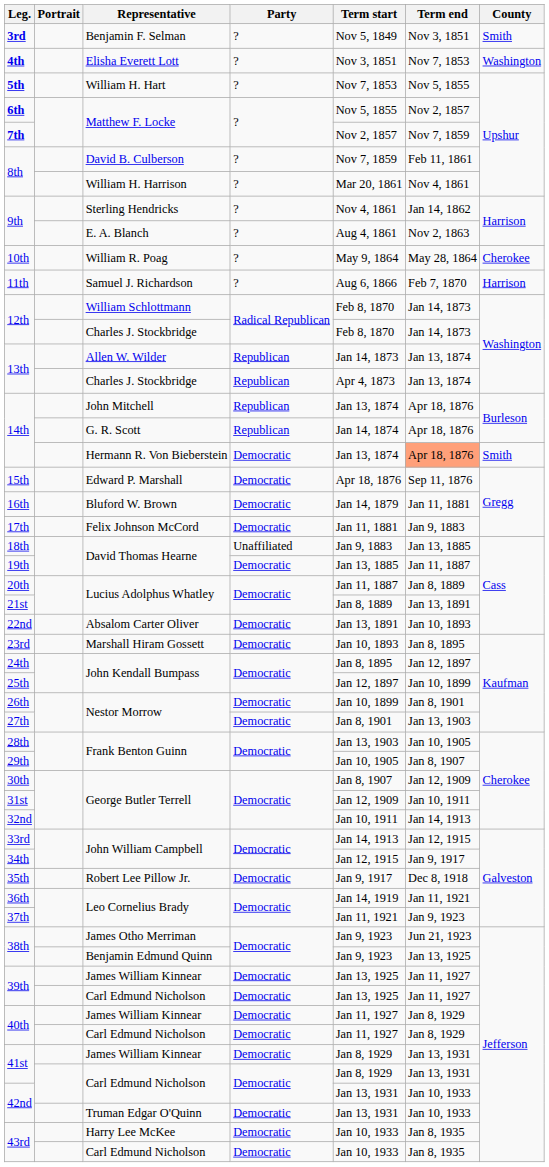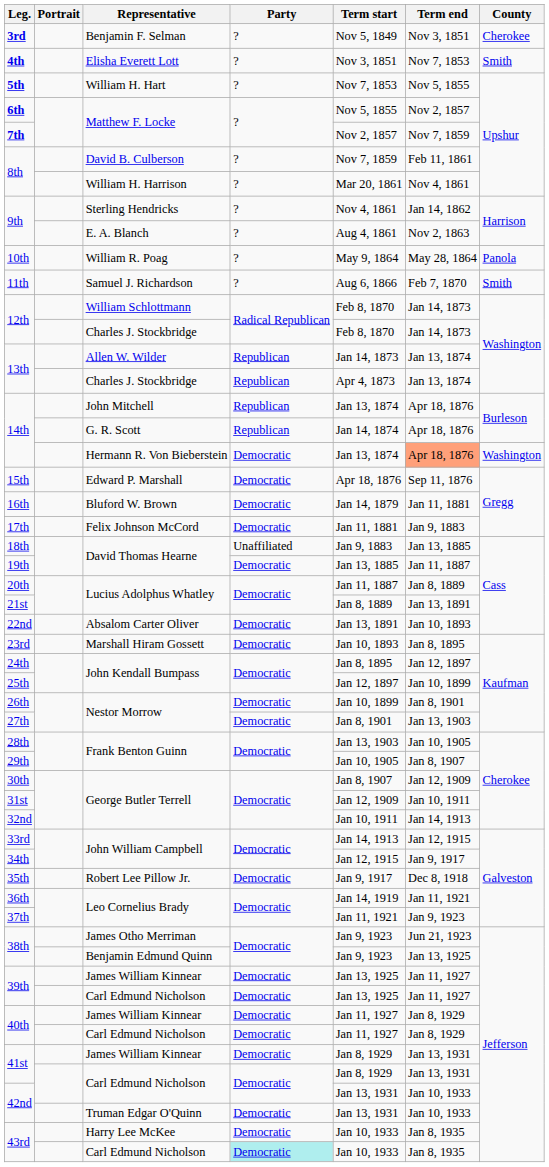3rd | County: Smith -> Cherokee
4th | County: Washington -> Smith
10th | County: Cherokee -> Panola
11th | County: Harrison -> Smith
14th / Hermann R. Von Bieberstein | County: Smith -> Washington
43rd / Carl Edmund Nicholson | Party: no background -> paleturquoise background
